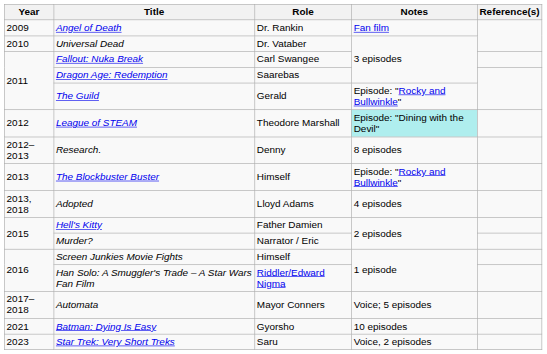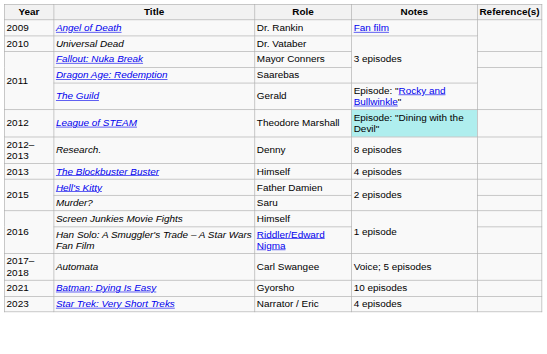Fallout: Nuka Break | Role: Carl Swangee -> Mayor Conners
The Blockbuster Buster | Notes: Episode: "Rocky and Bullwinkle" -> 4 episodes
- row: 2013, 2018 | Adopted | Lloyd Adams | 4 episodes
Murder? | Role: Narrator / Eric -> Saru
Automata | Role: Mayor Conners -> Carl Swangee
Star Trek: Very Short Treks | Role: Saru -> Narrator / Eric
Star Trek: Very Short Treks | Notes: Voice, 2 episodes -> 4 episodes
